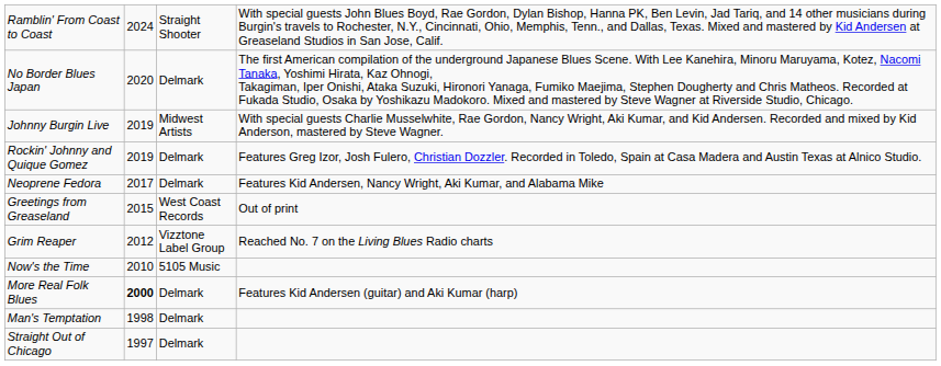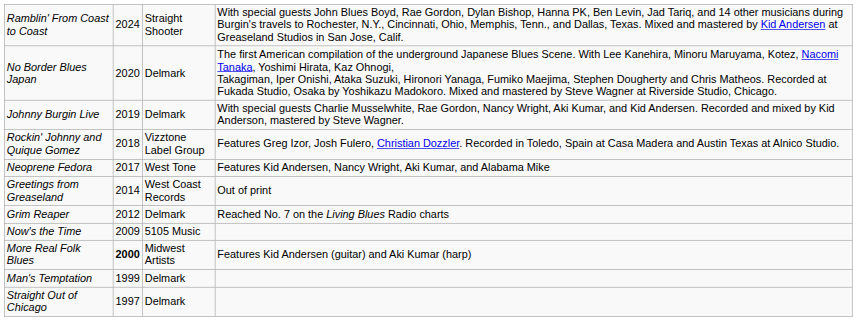Johnny Burgin Live | column 3: Midwest Artists -> Delmark
Rockin' Johnny and Quique Gomez | column 2: 2019 -> 2018
Rockin' Johnny and Quique Gomez | column 3: Delmark -> Vizztone Label Group
Neoprene Fedora | column 3: Delmark -> West Tone
Greetings from Greaseland | column 2: 2015 -> 2014
Grim Reaper | column 3: Vizztone Label Group -> Delmark
Now's the Time | column 2: 2010 -> 2009
More Real Folk Blues | column 3: Delmark -> Midwest Artists
Man's Temptation | column 2: 1998 -> 1999
